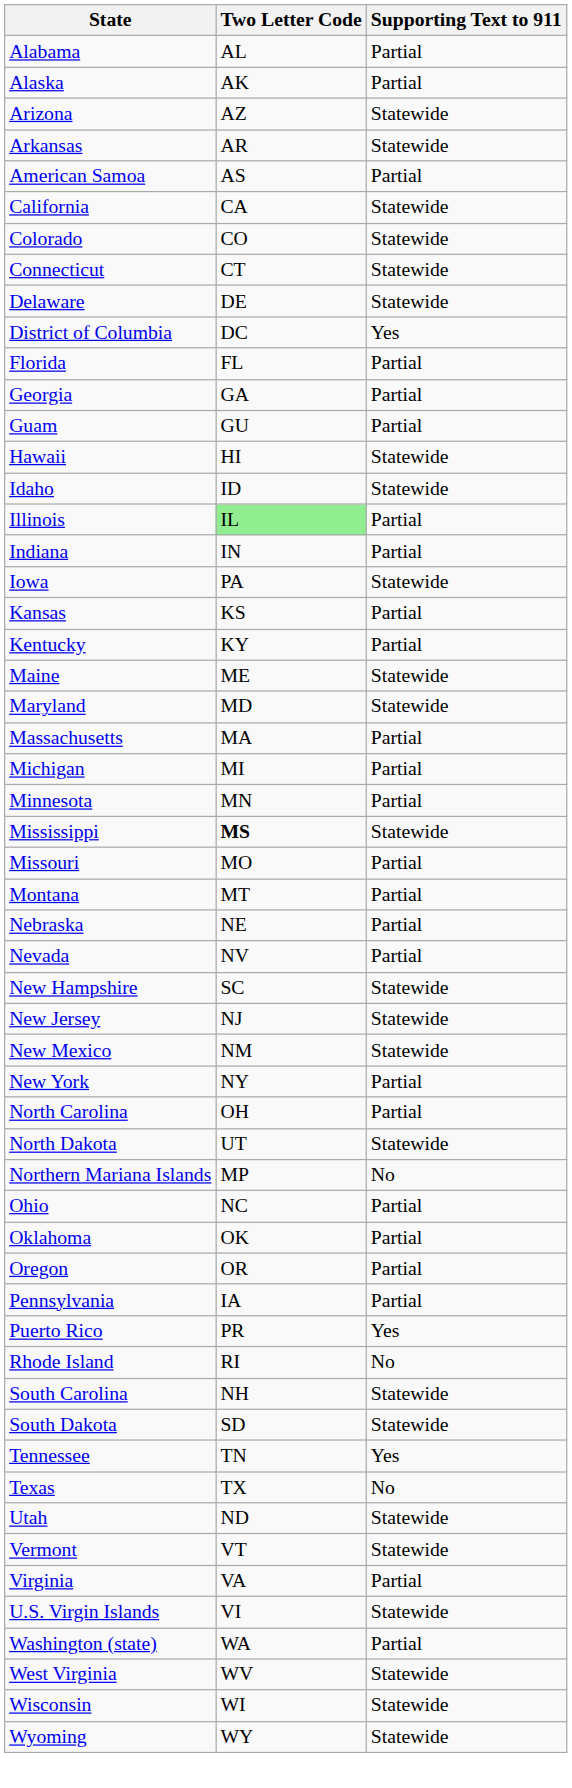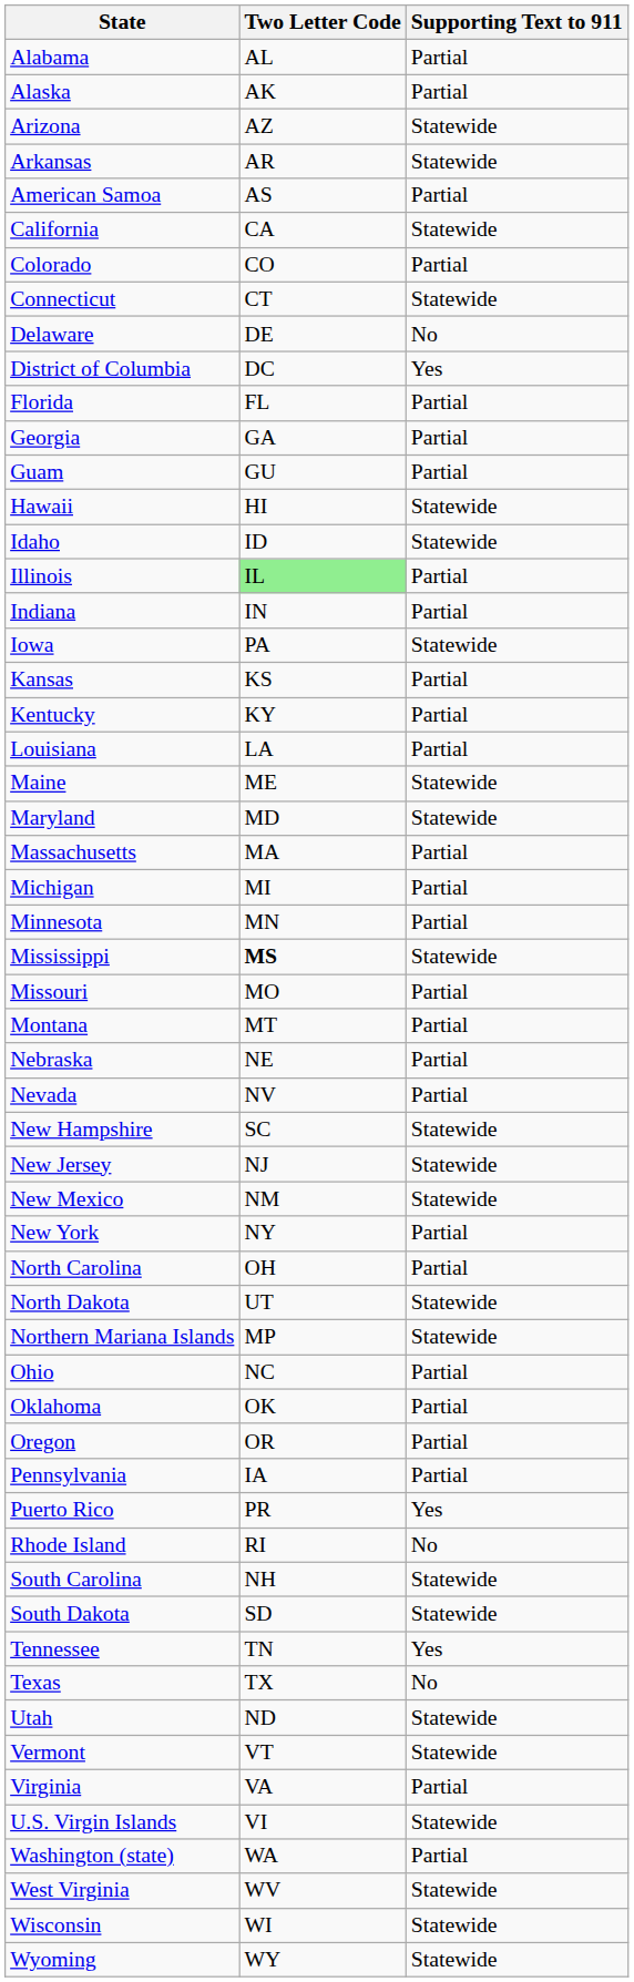Colorado | Supporting Text to 911: Statewide -> Partial
Delaware | Supporting Text to 911: Statewide -> No
+ row: Louisiana | LA | Partial
Northern Mariana Islands | Supporting Text to 911: No -> Statewide
